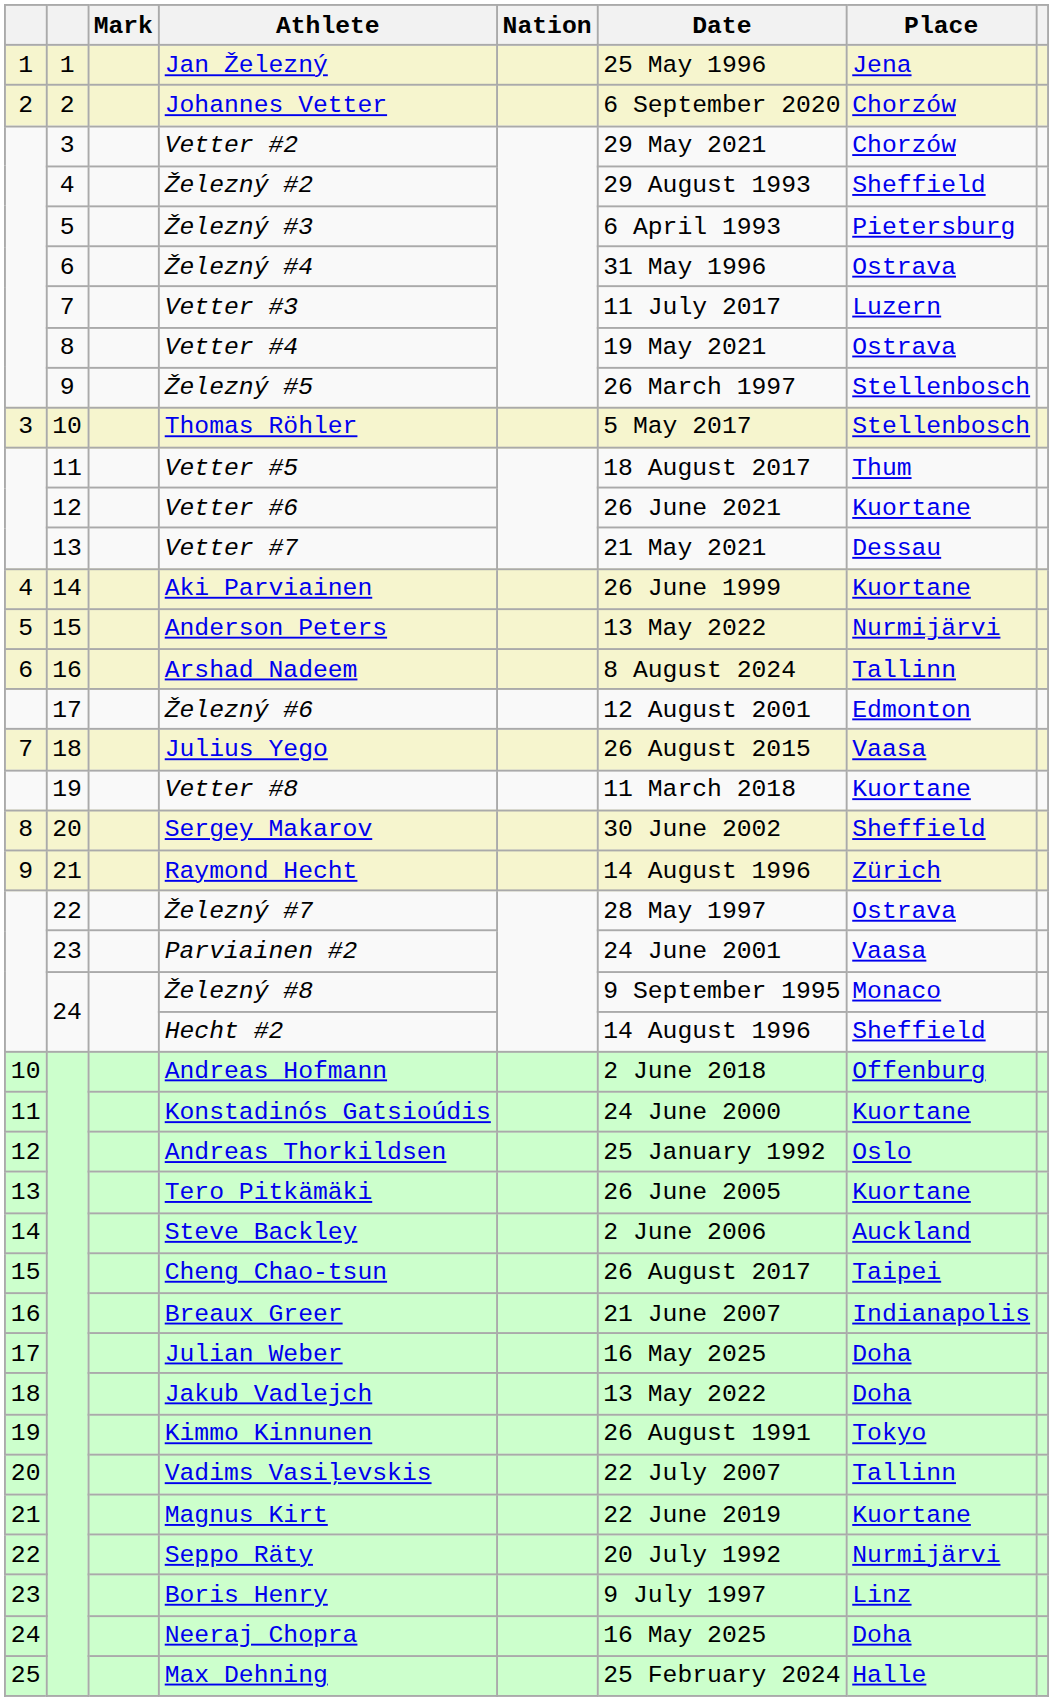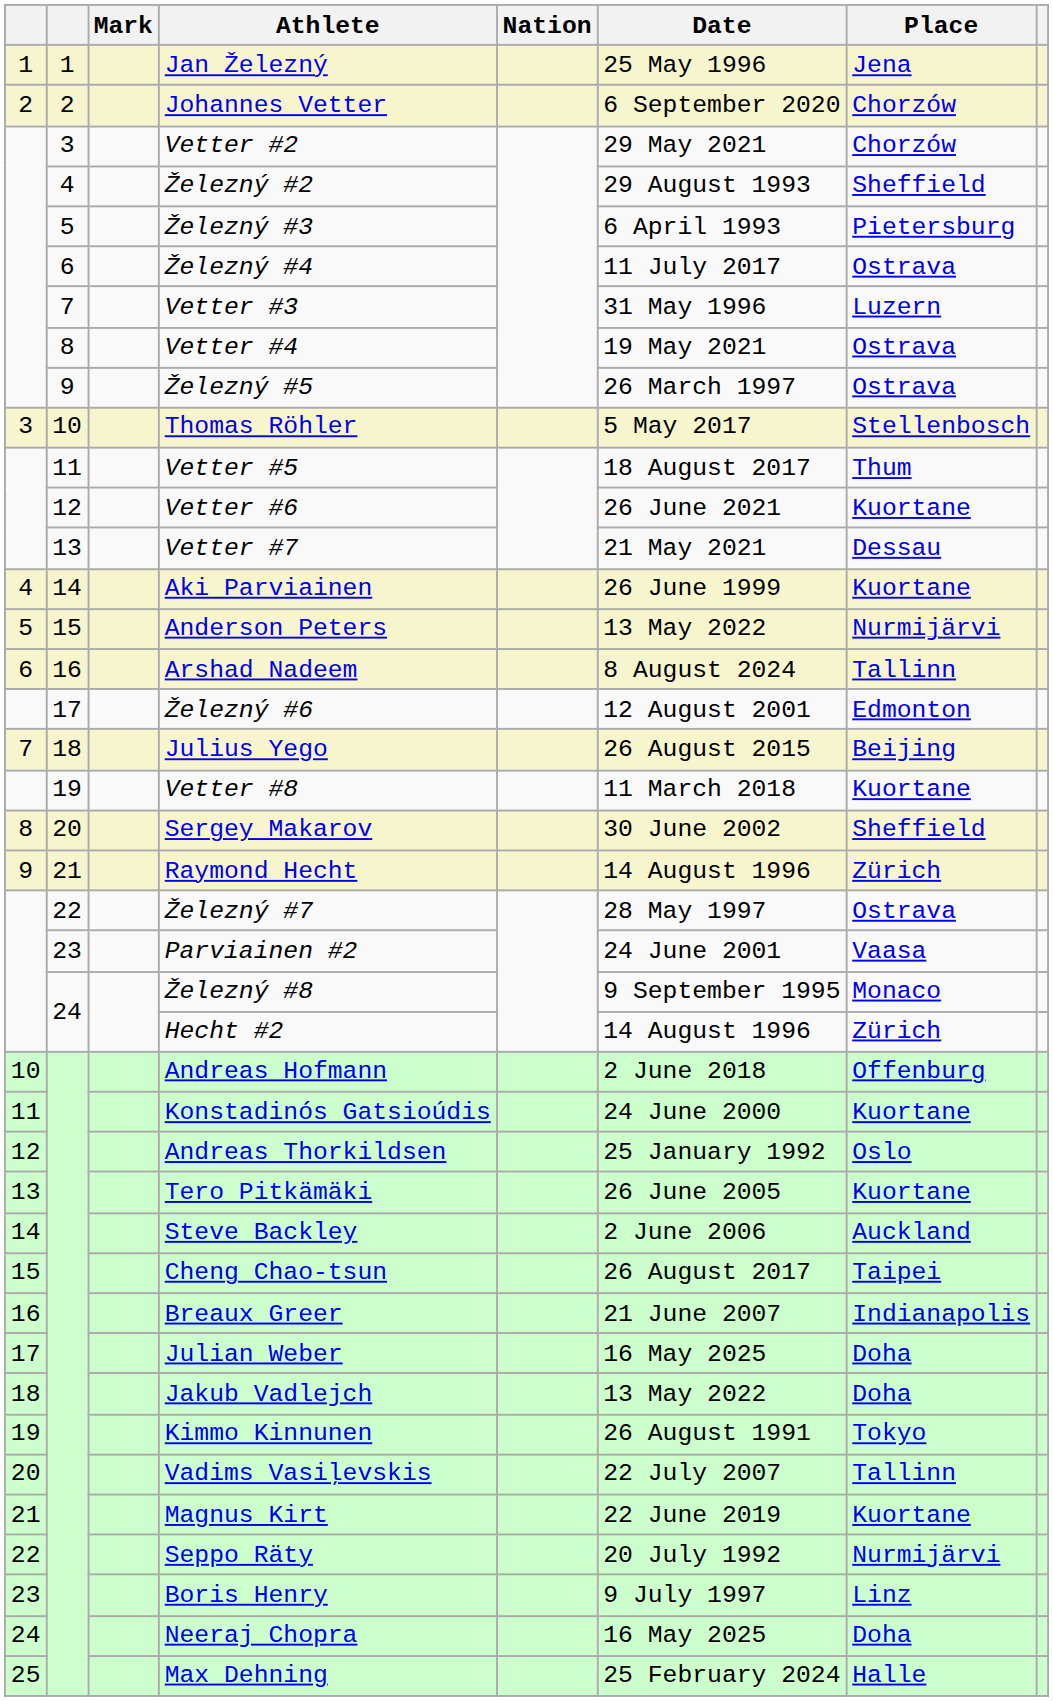Železný #4 | Date: 31 May 1996 -> 11 July 2017
Vetter #3 | Date: 11 July 2017 -> 31 May 1996
Železný #5 | Place: Stellenbosch -> Ostrava
Julius Yego | Place: Vaasa -> Beijing
Hecht #2 | Place: Sheffield -> Zürich
